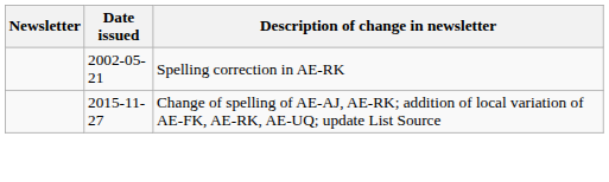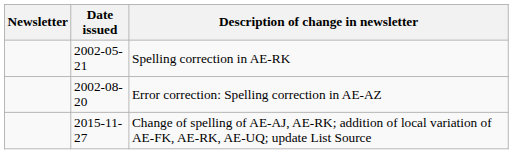+ row: 2002-08-20 | Error correction: Spelling correction in AE-AZ
